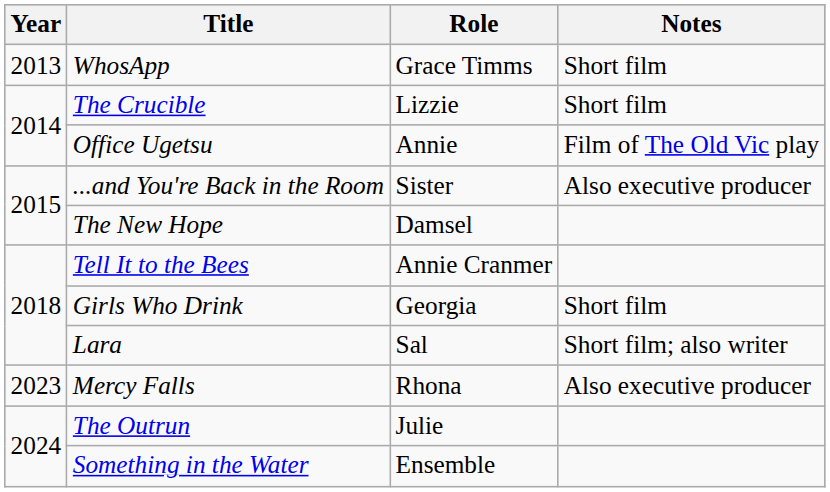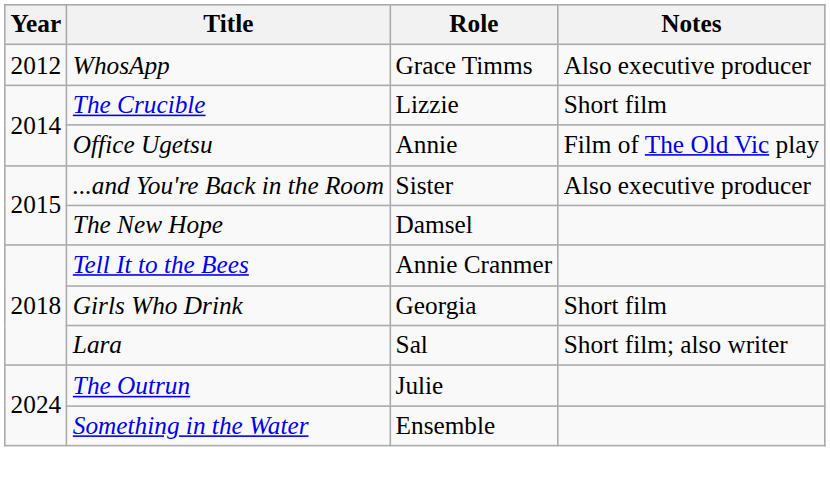WhosApp | Year: 2013 -> 2012
WhosApp | Notes: Short film -> Also executive producer
- row: 2023 | Mercy Falls | Rhona | Also executive producer
